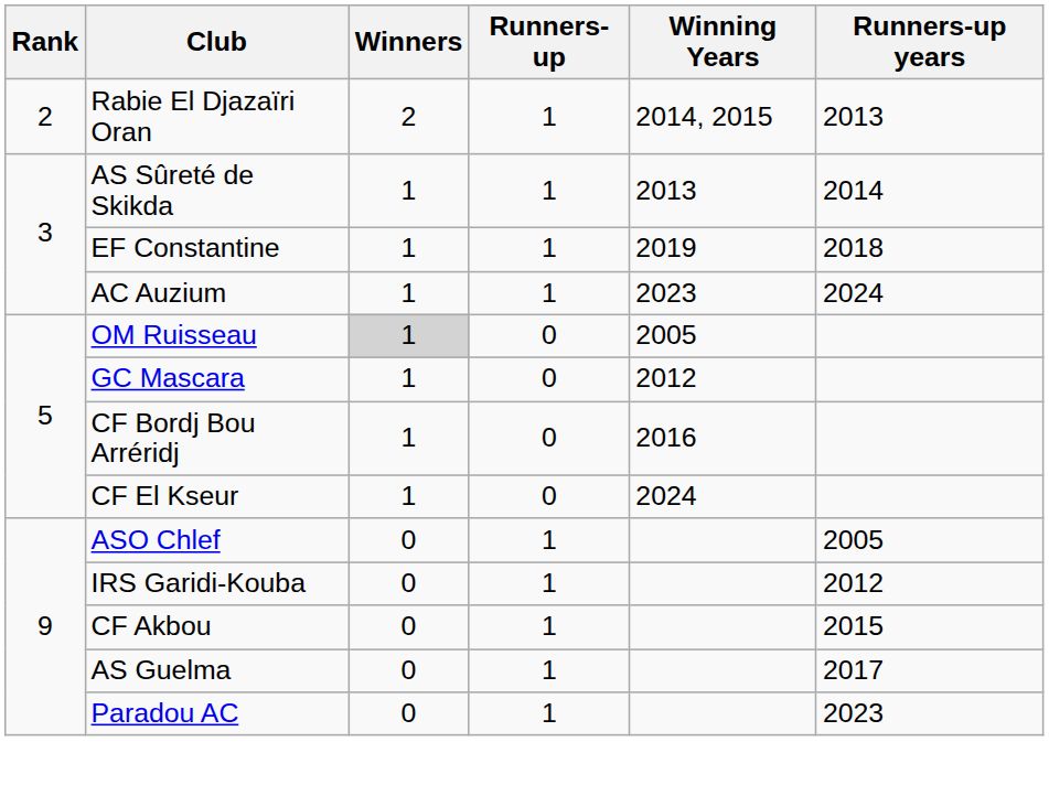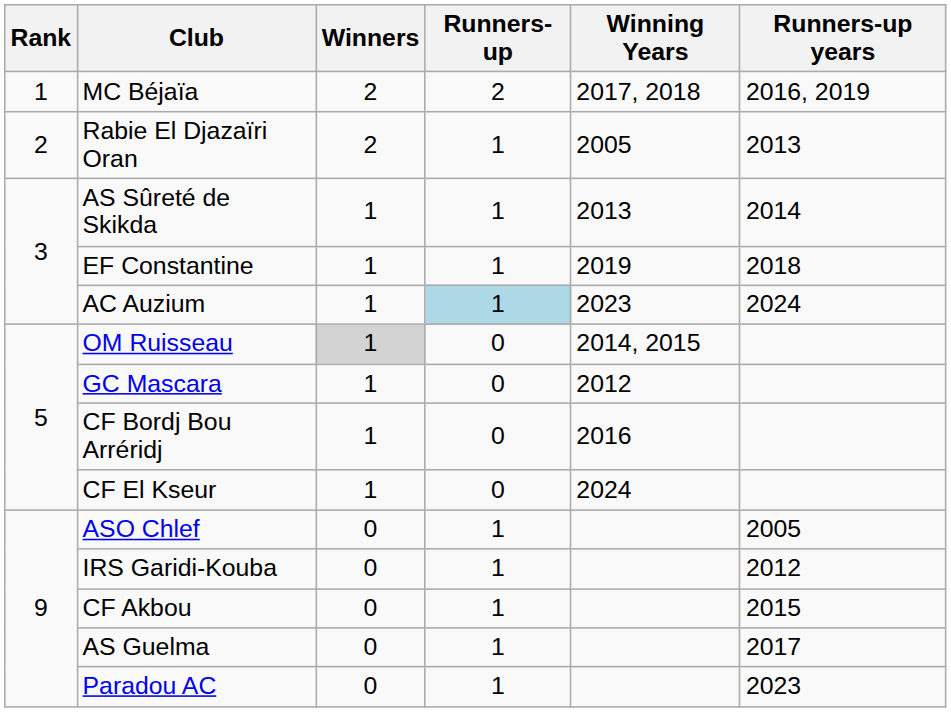+ row: 1 | MC Béjaïa | 2 | 2 | 2017, 2018 | 2016, 2019
Rabie El Djazaïri Oran | Winning Years: 2014, 2015 -> 2005
AC Auzium | Runners-up: no background -> lightblue background
OM Ruisseau | Winning Years: 2005 -> 2014, 2015
